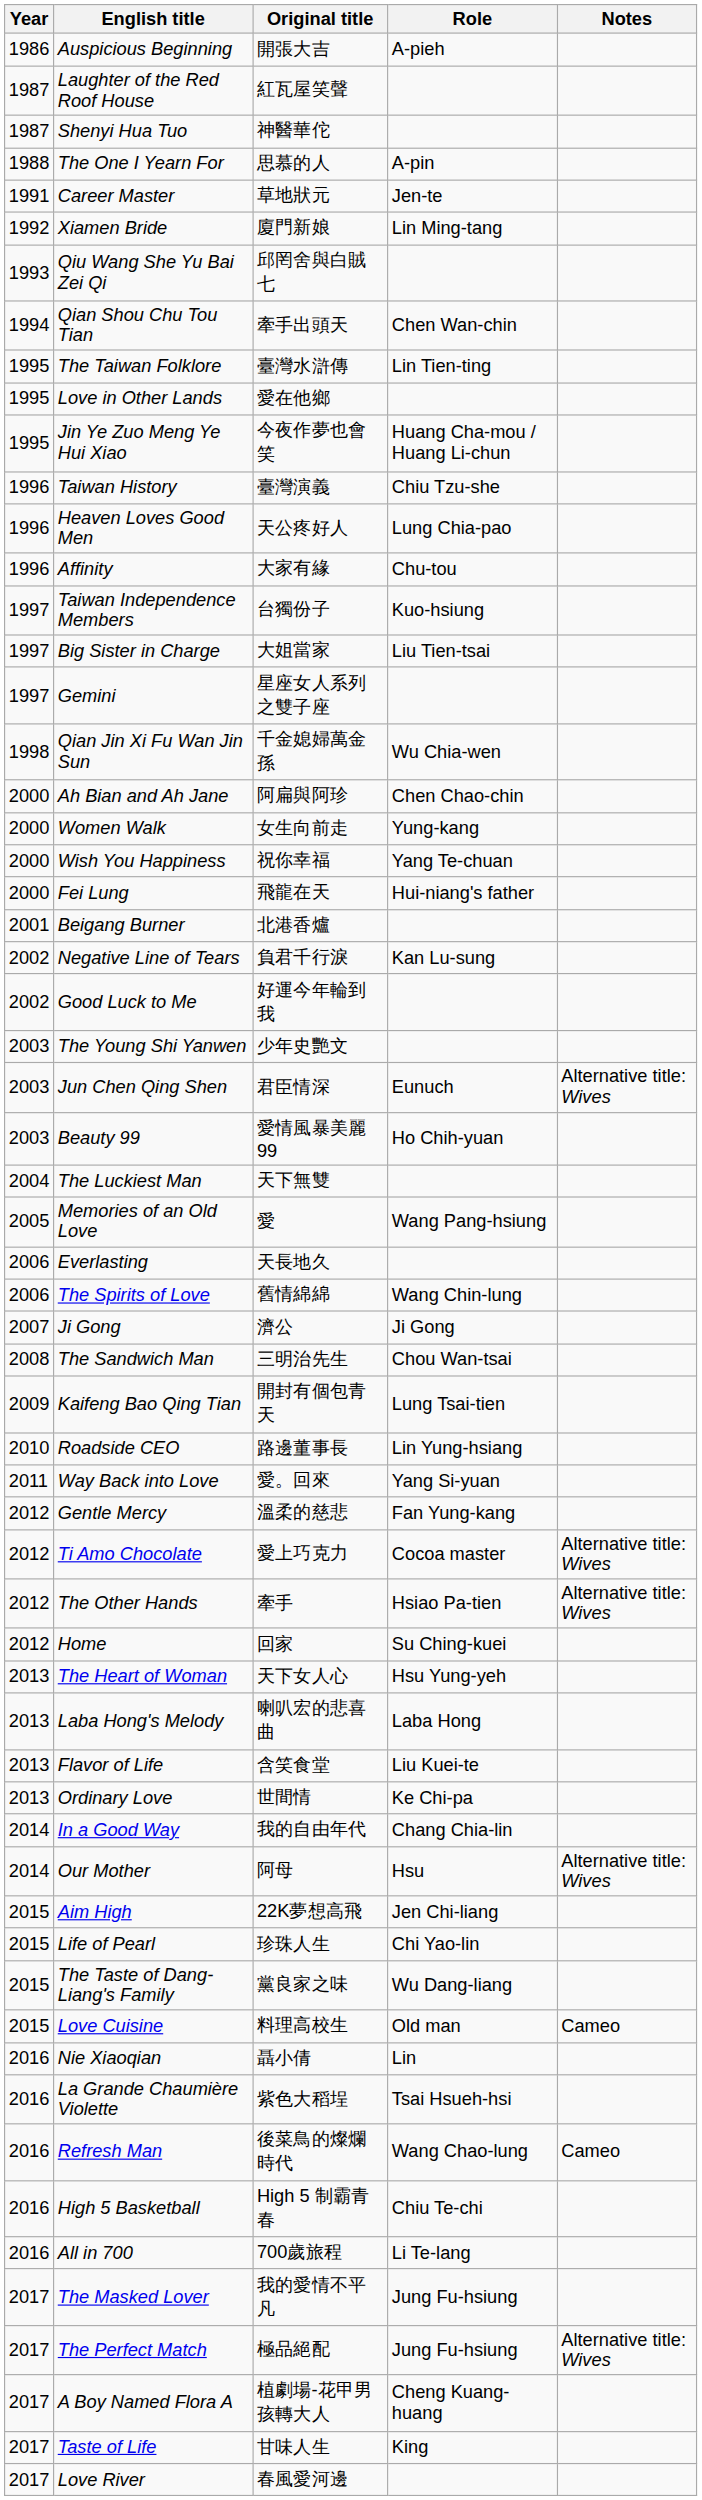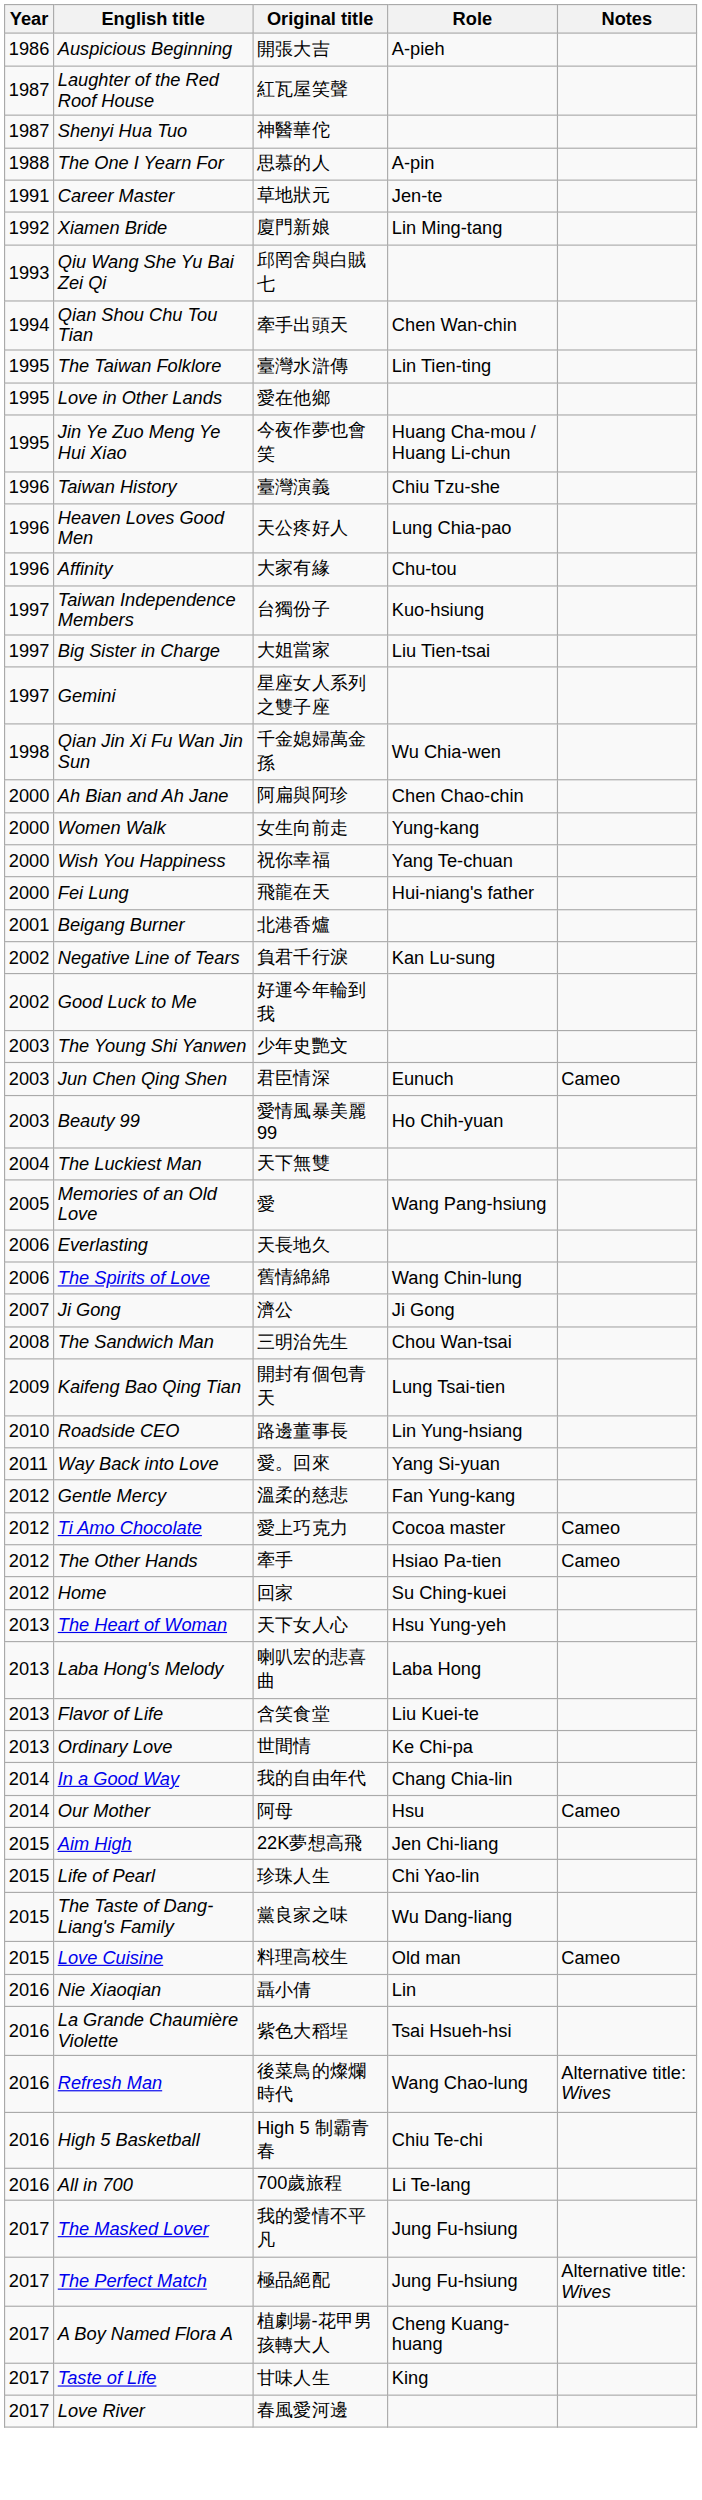Jun Chen Qing Shen | Notes: Alternative title: Wives -> Cameo
Ti Amo Chocolate | Notes: Alternative title: Wives -> Cameo
The Other Hands | Notes: Alternative title: Wives -> Cameo
Our Mother | Notes: Alternative title: Wives -> Cameo
Refresh Man | Notes: Cameo -> Alternative title: Wives
